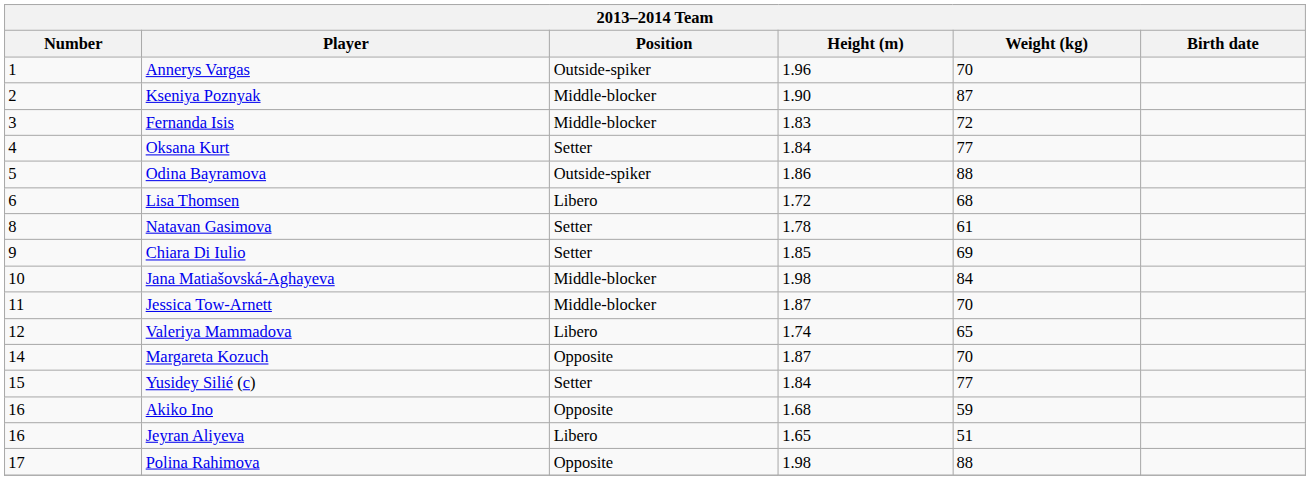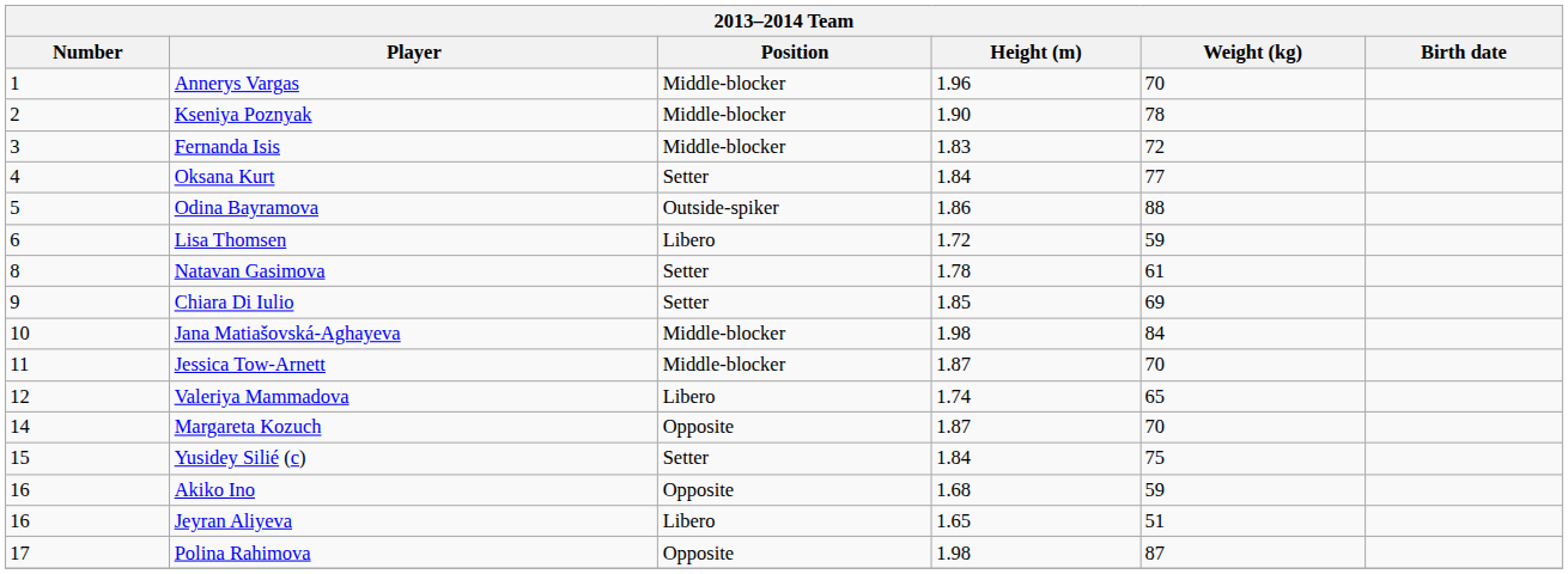Annerys Vargas | Position: Outside-spiker -> Middle-blocker
Kseniya Poznyak | Weight (kg): 87 -> 78
Lisa Thomsen | Weight (kg): 68 -> 59
Yusidey Silié (c) | Weight (kg): 77 -> 75
Polina Rahimova | Weight (kg): 88 -> 87
